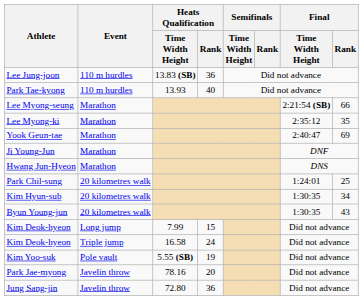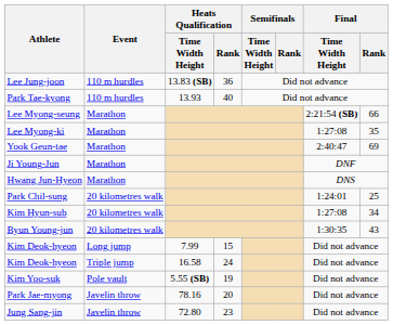Lee Myong-ki | Final / Time Width Height: 2:35:12 -> 1:27:08
Kim Hyun-sub | Final / Time Width Height: 1:30:35 -> 1:27:08
Jung Sang-jin | Heats Qualification / Rank: 36 -> 23
